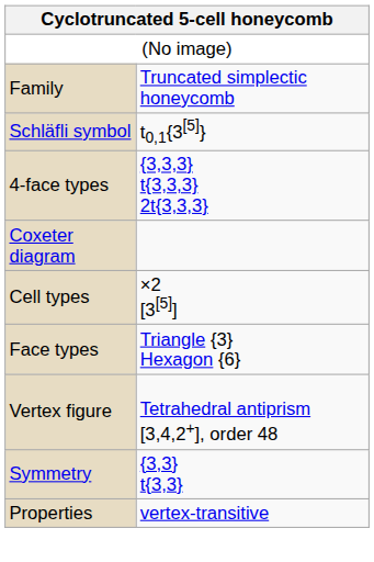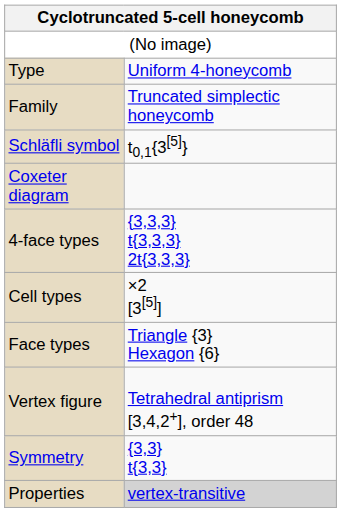+ row: Type | Uniform 4-honeycomb
rows swapped: Coxeter diagram <-> 4-face types
Properties | column 2: no background -> lightgrey background
